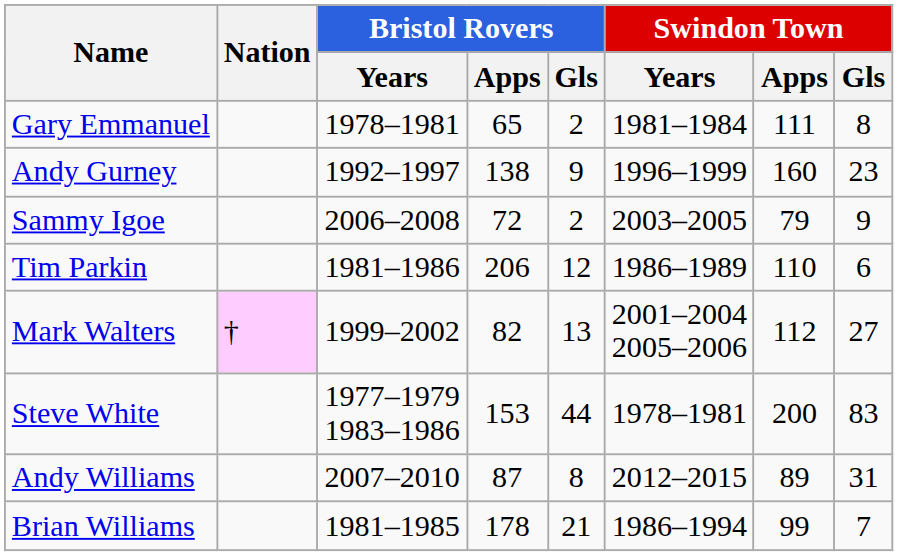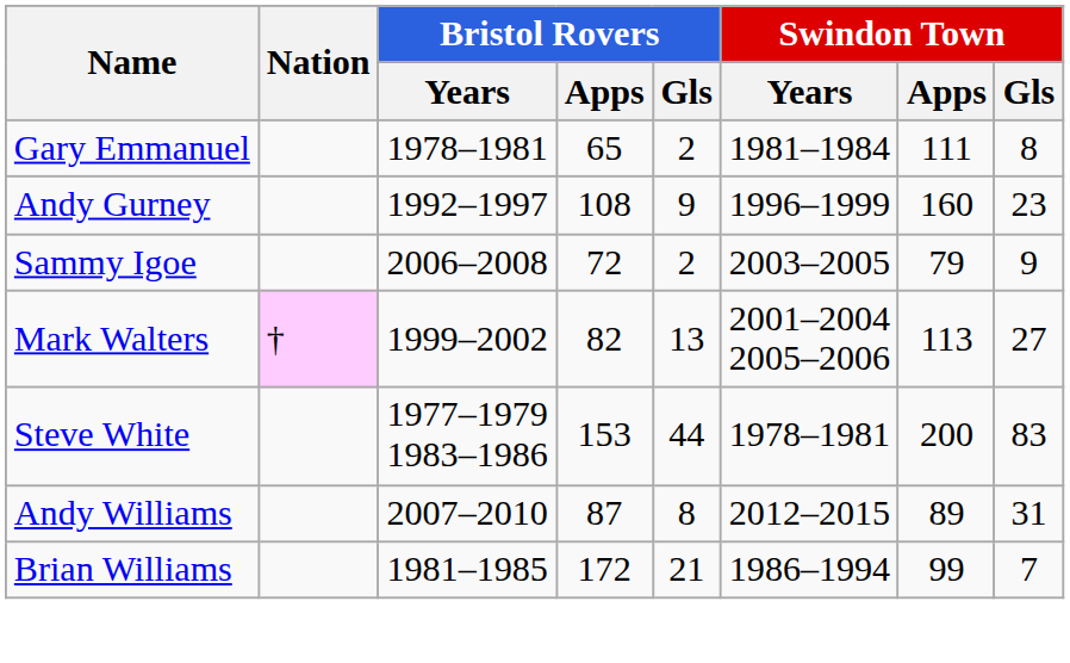Andy Gurney | Bristol Rovers / Apps: 138 -> 108
- row: Tim Parkin | 1981–1986 | 206 | 12 | 1986–1989 | 110 | 6
Mark Walters | Swindon Town / Apps: 112 -> 113
Brian Williams | Bristol Rovers / Apps: 178 -> 172
